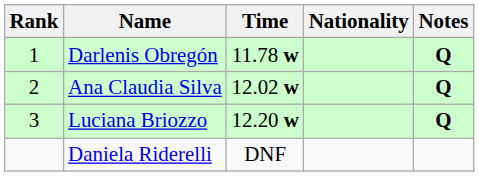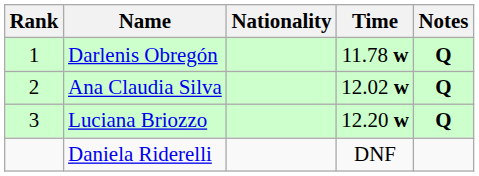columns swapped: Nationality <-> Time
